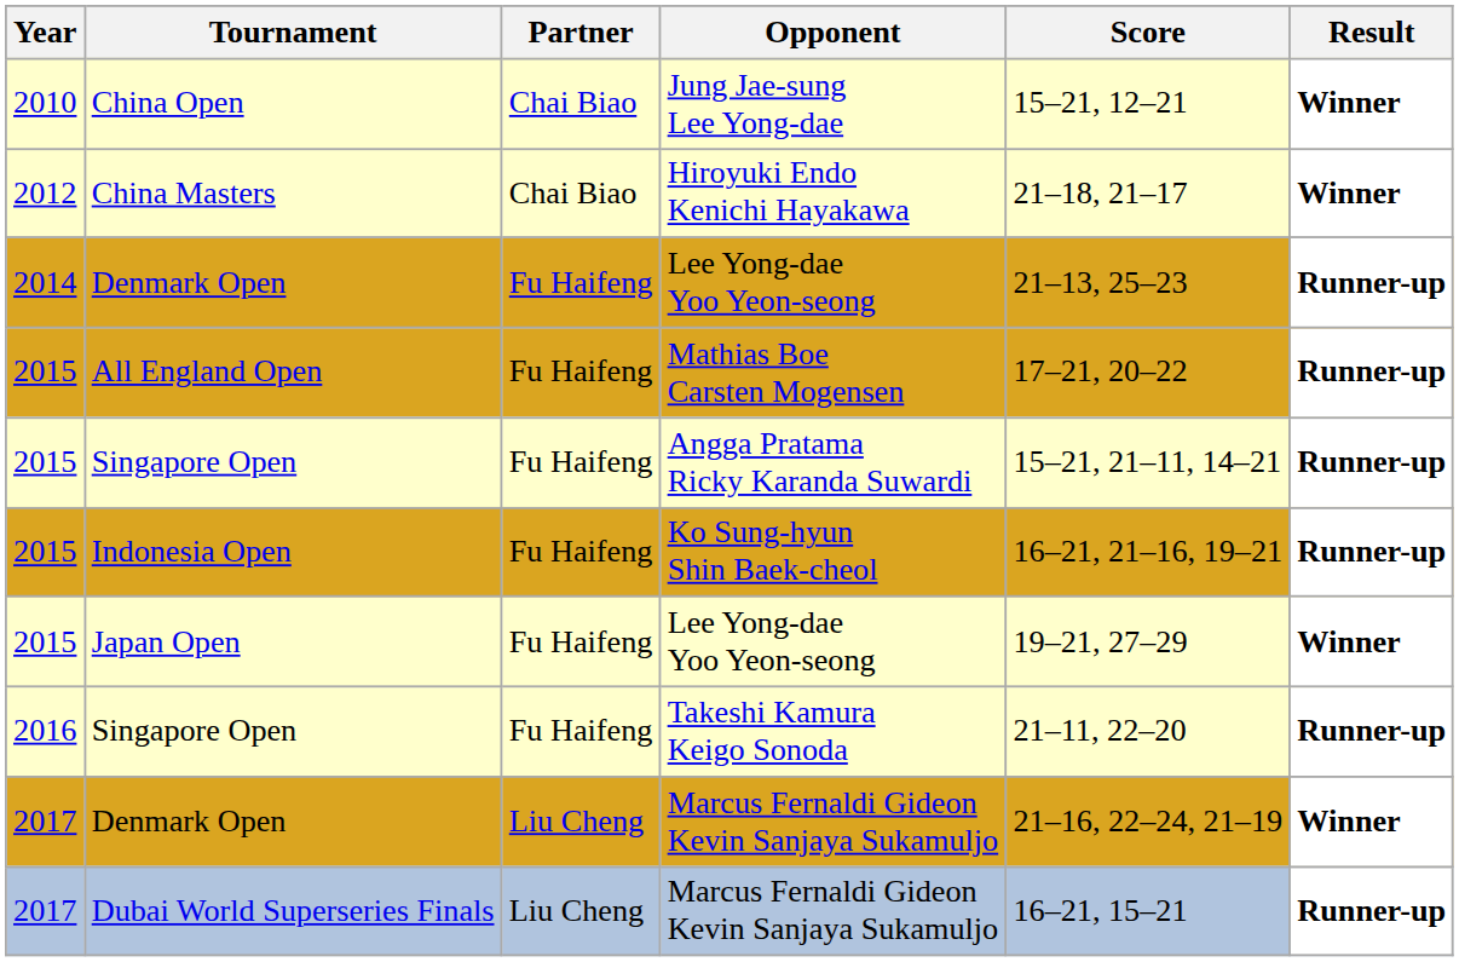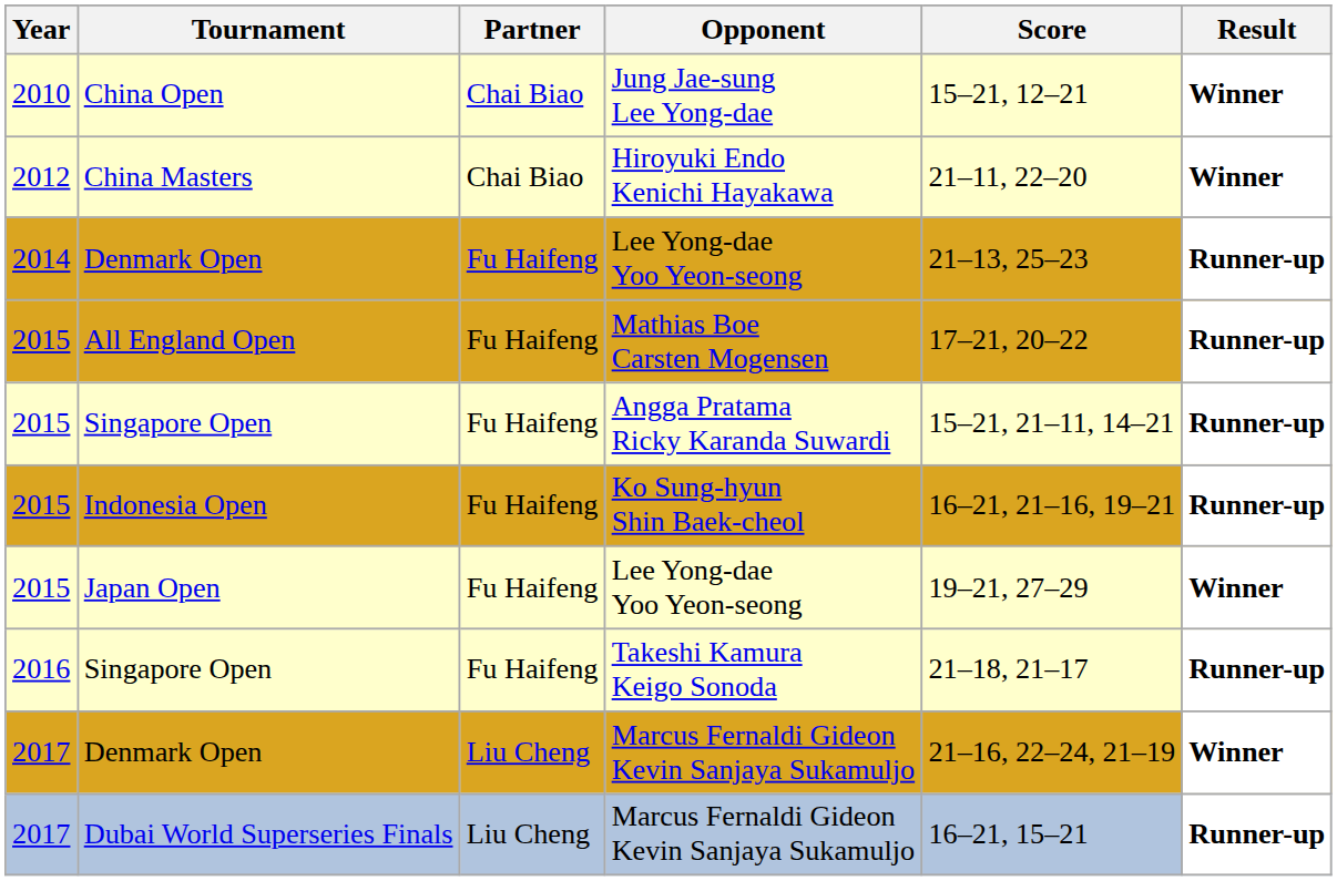China Masters | Score: 21–18, 21–17 -> 21–11, 22–20
Singapore Open / Takeshi Kamura Keigo Sonoda | Score: 21–11, 22–20 -> 21–18, 21–17
